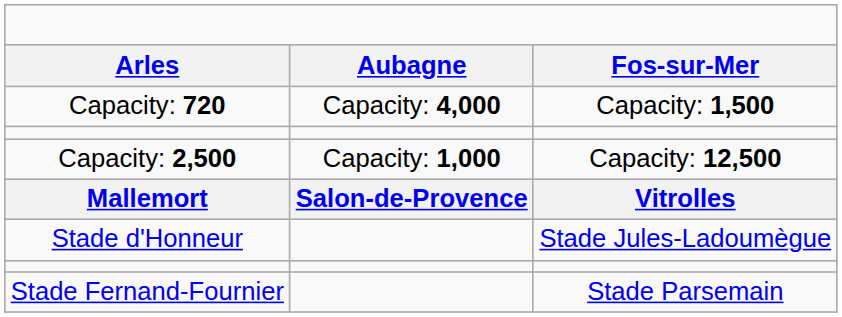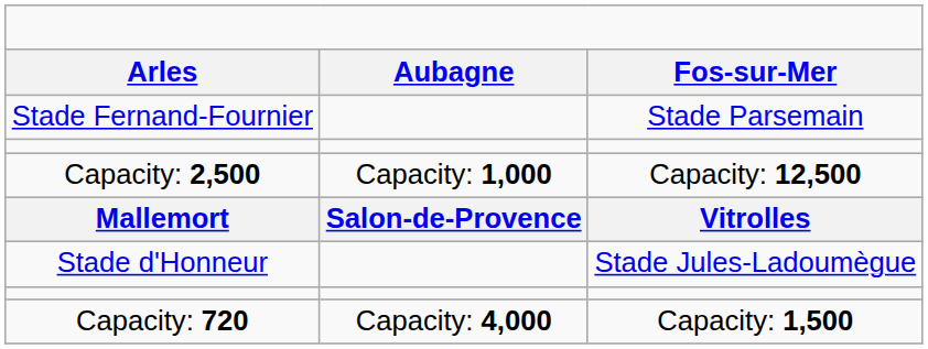rows swapped: Stade Fernand-Fournier <-> Capacity: 720
